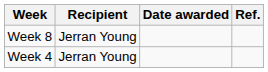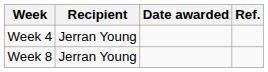rows swapped: Week 4 <-> Week 8
